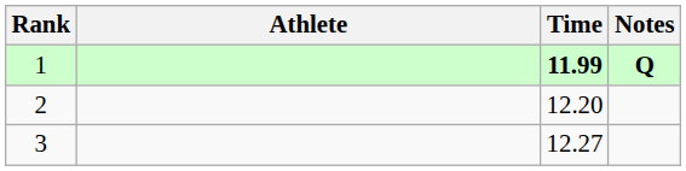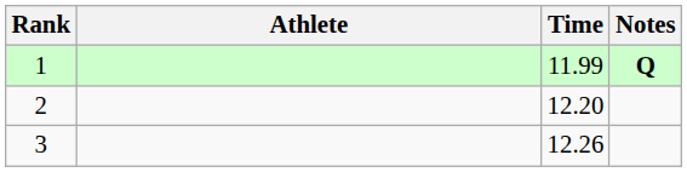1 | Time: bold -> normal
3 | Time: 12.27 -> 12.26
